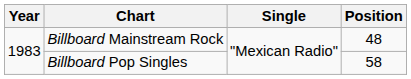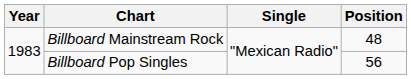Billboard Pop Singles | Position: 58 -> 56
